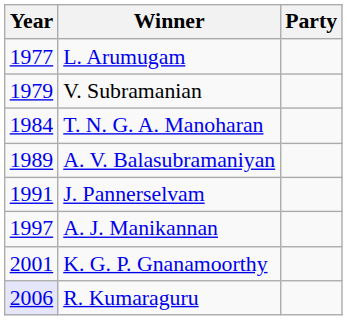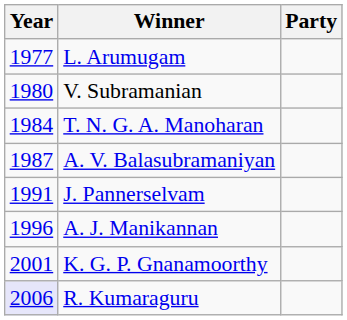V. Subramanian | Year: 1979 -> 1980
A. V. Balasubramaniyan | Year: 1989 -> 1987
A. J. Manikannan | Year: 1997 -> 1996
